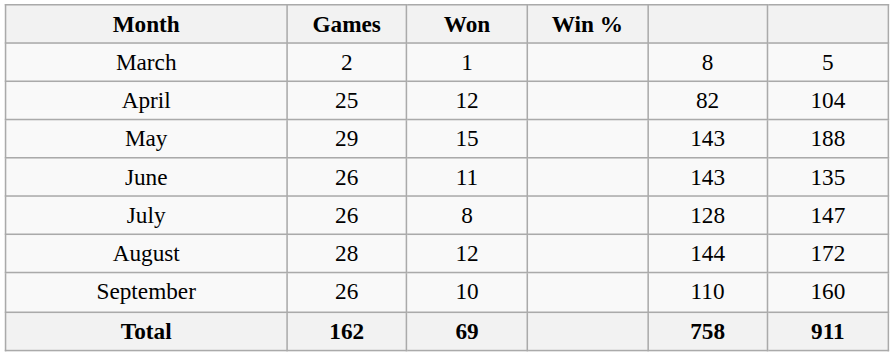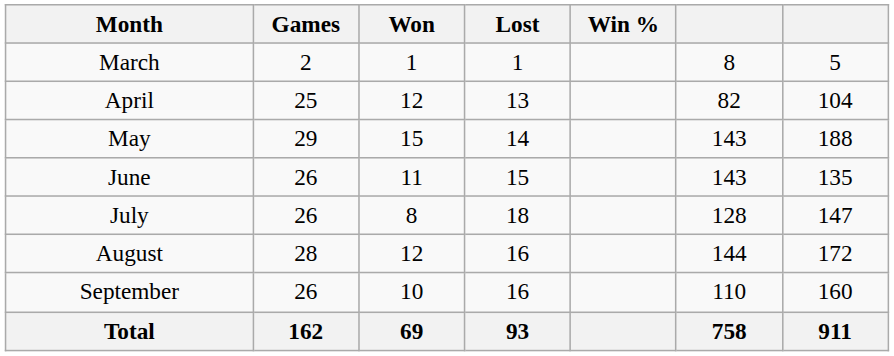+ column: Lost | 1 | 13 | 14 | 15 | 18 | 16 | 16 | 93
